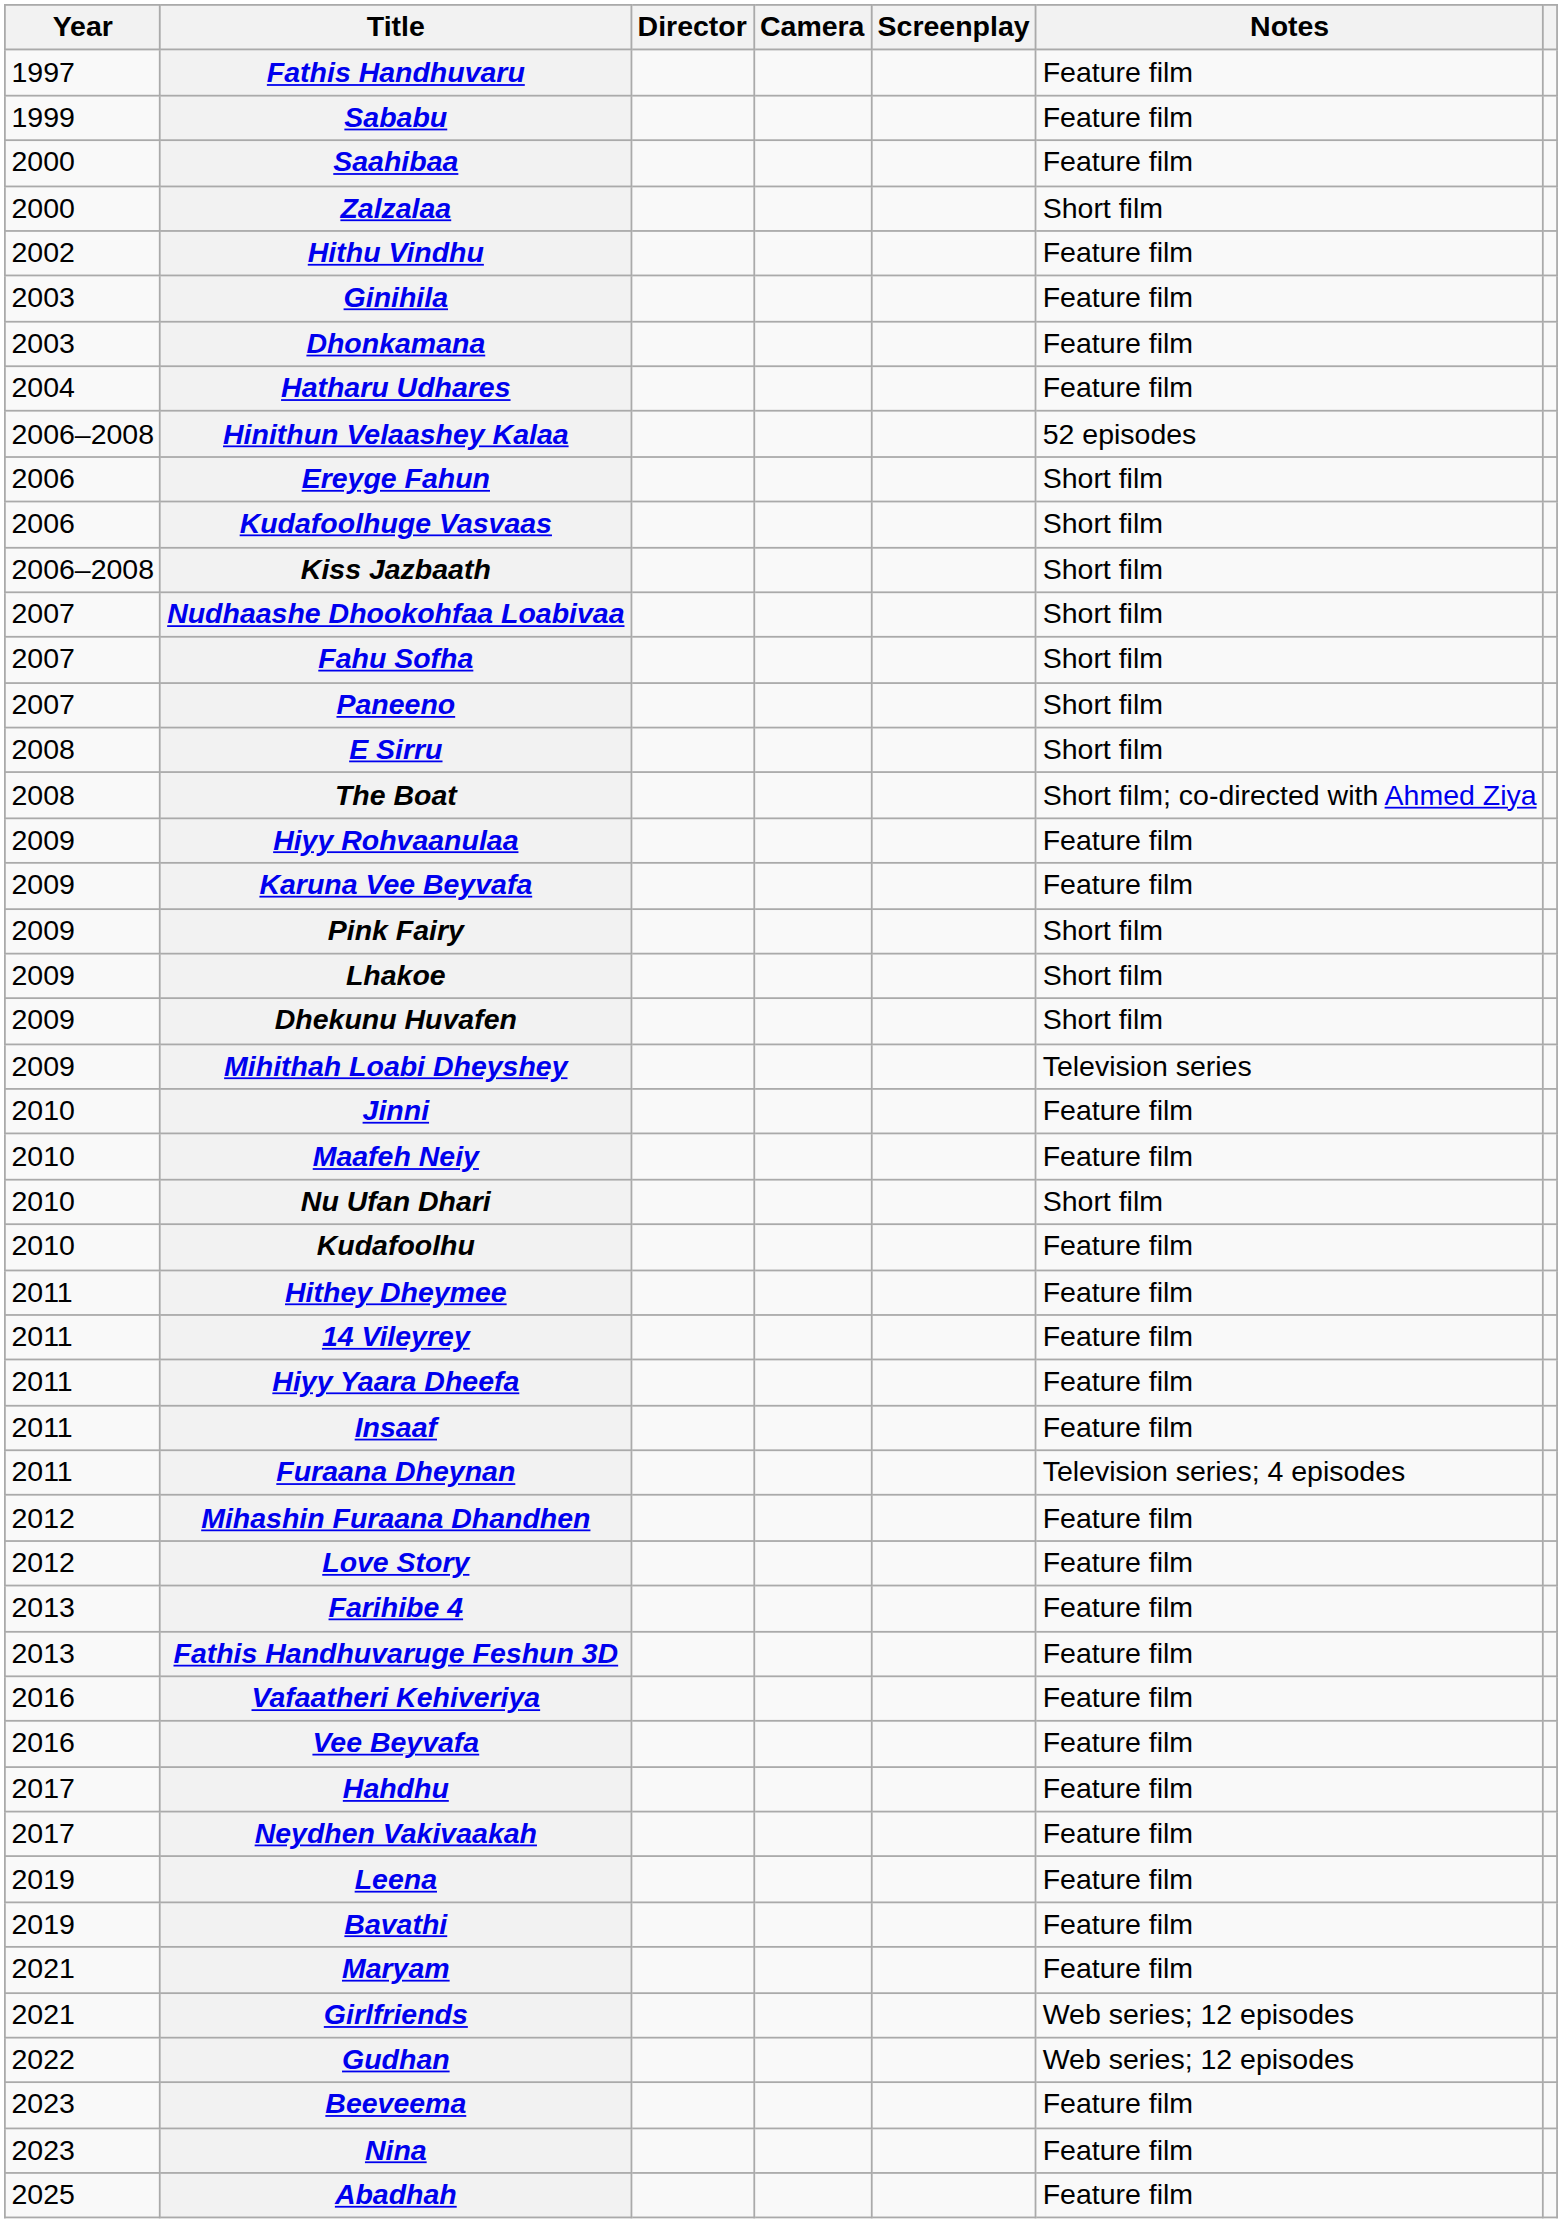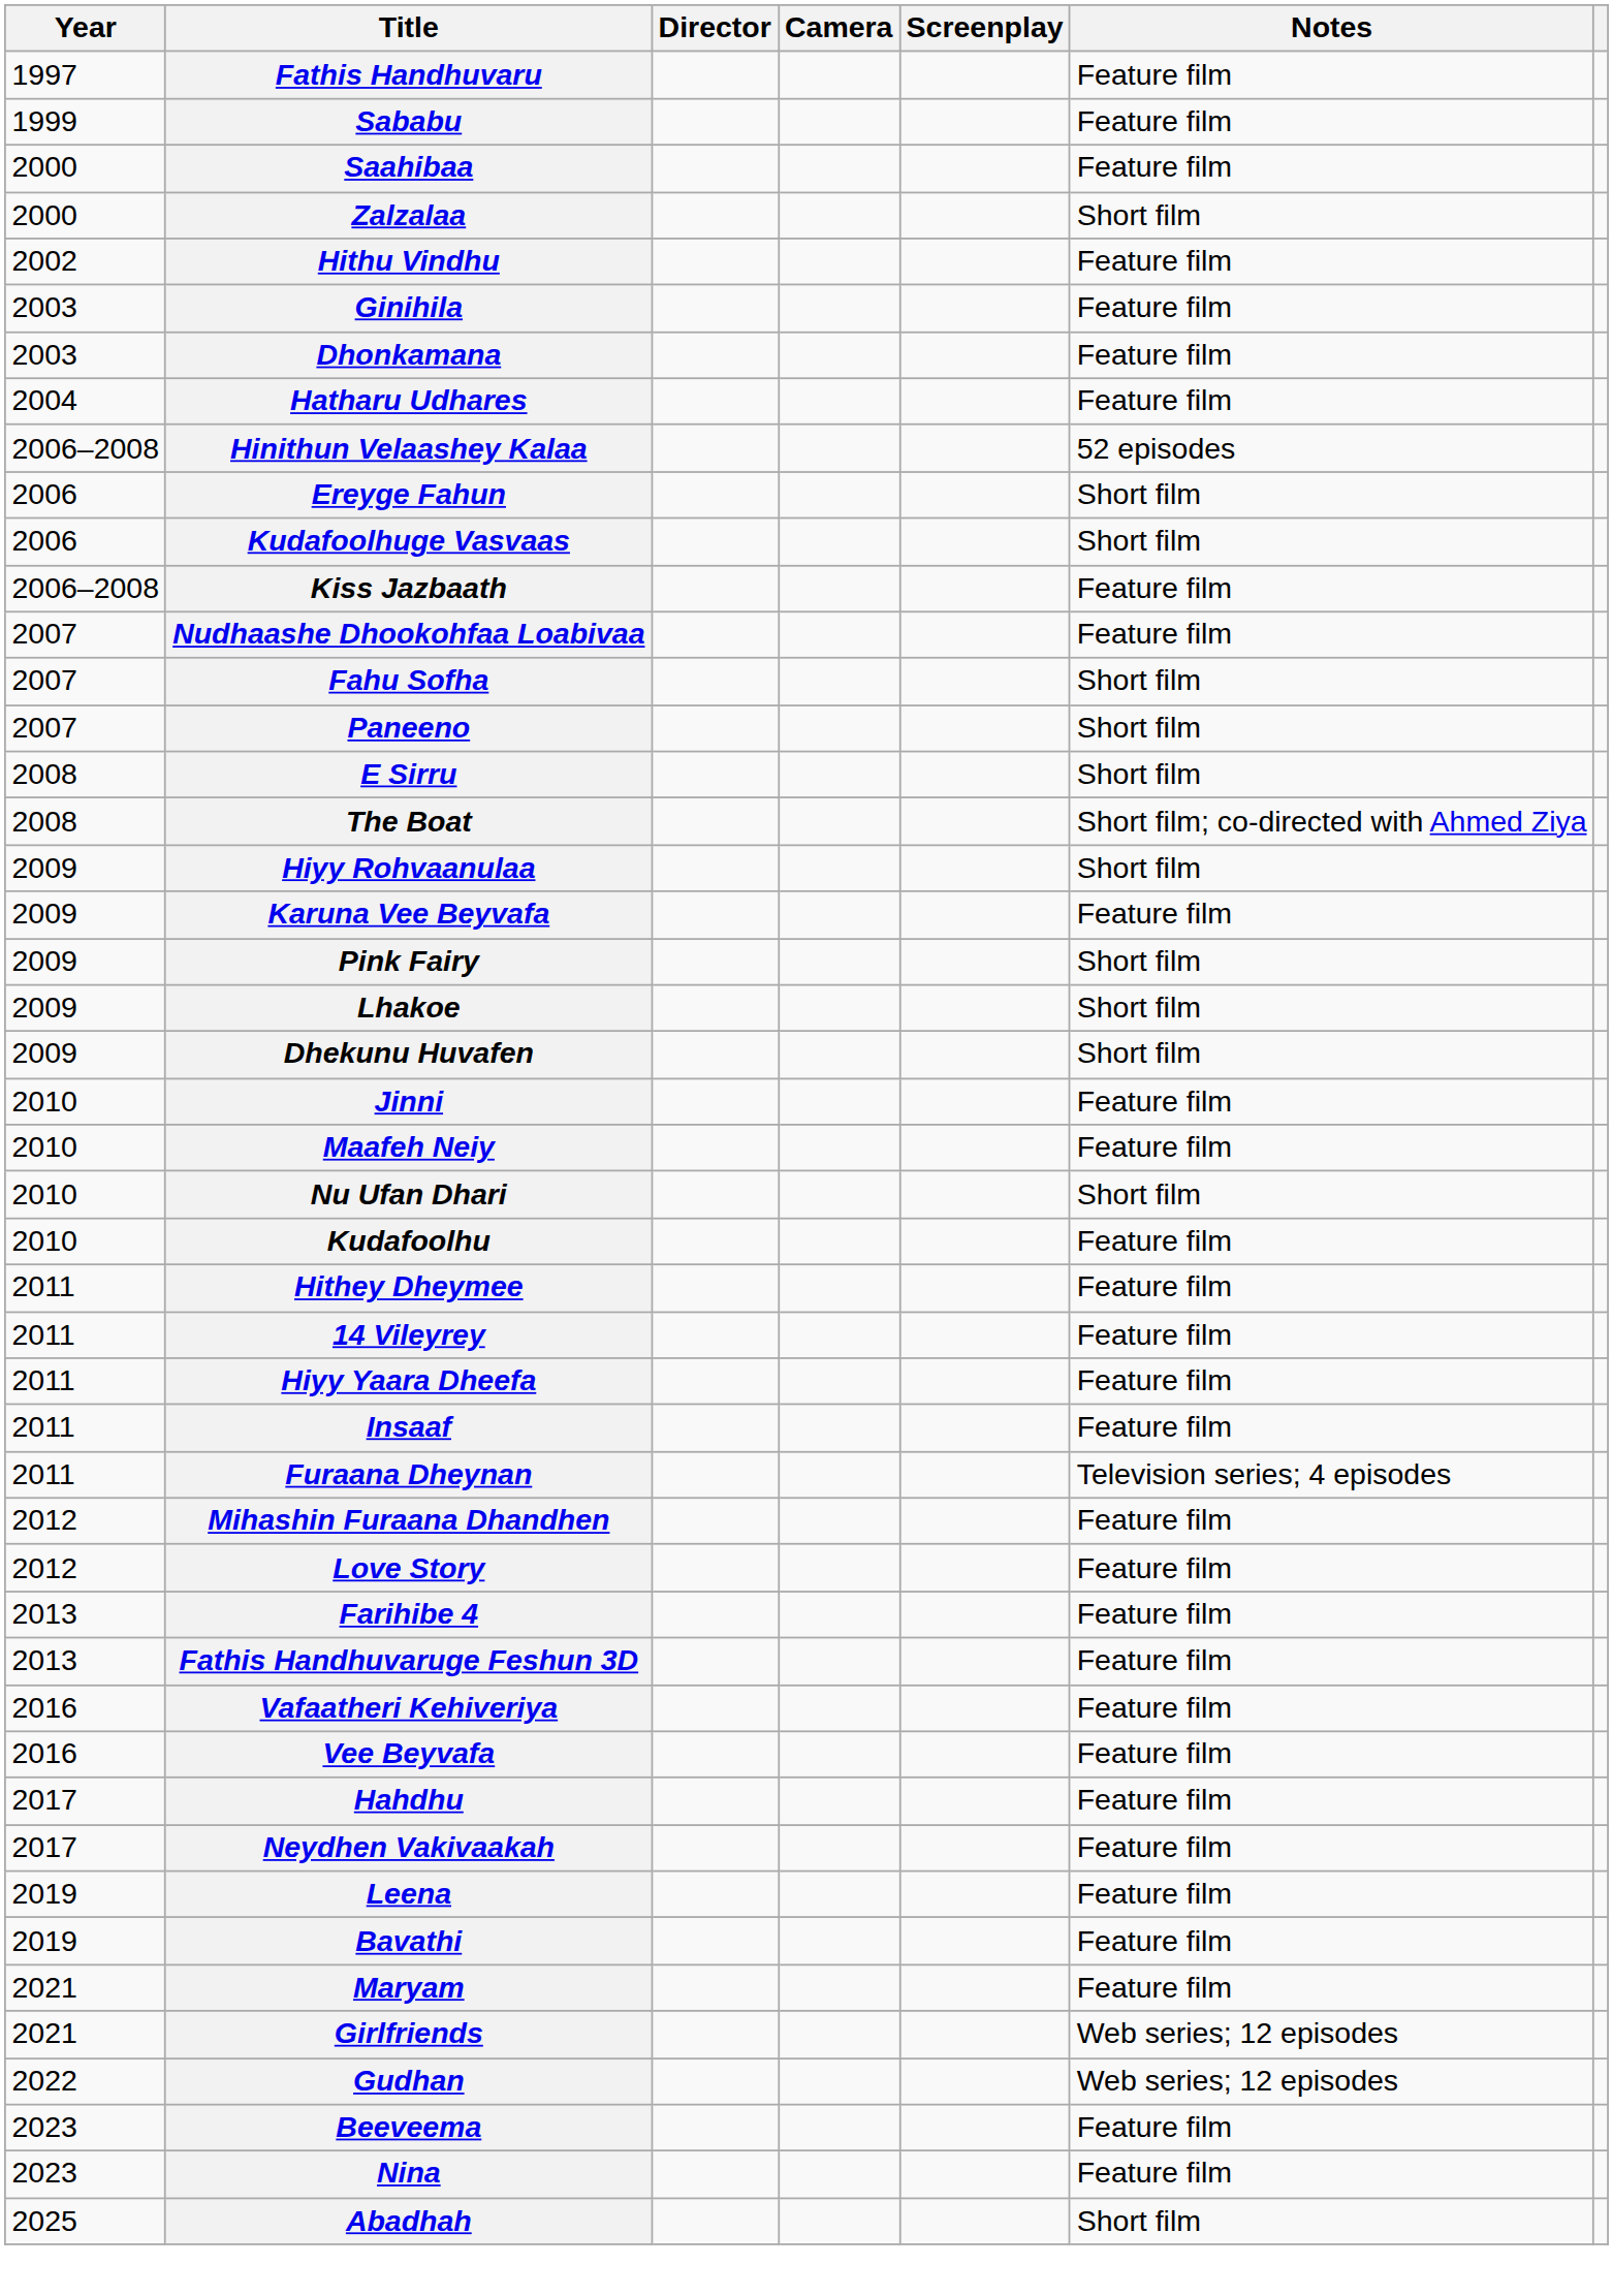Kiss Jazbaath | Notes: Short film -> Feature film
Nudhaashe Dhookohfaa Loabivaa | Notes: Short film -> Feature film
Hiyy Rohvaanulaa | Notes: Feature film -> Short film
- row: 2009 | Mihithah Loabi Dheyshey | Television series
Abadhah | Notes: Feature film -> Short film
